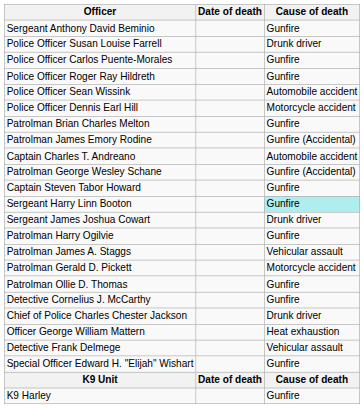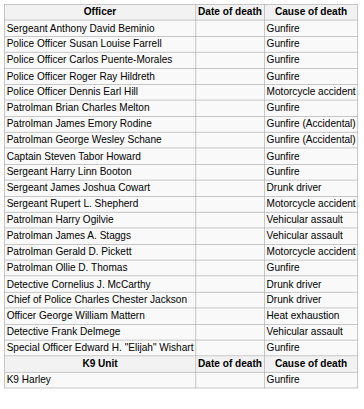Police Officer Susan Louise Farrell | Cause of death: Drunk driver -> Gunfire
- row: Police Officer Sean Wissink | Automobile accident
- row: Captain Charles T. Andreano | Automobile accident
Sergeant Harry Linn Booton | Cause of death: paleturquoise background -> no background
+ row: Sergeant Rupert L. Shepherd | Motorcycle accident
Patrolman Harry Ogilvie | Cause of death: Gunfire -> Vehicular assault
Detective Cornelius J. McCarthy | Cause of death: Gunfire -> Drunk driver
